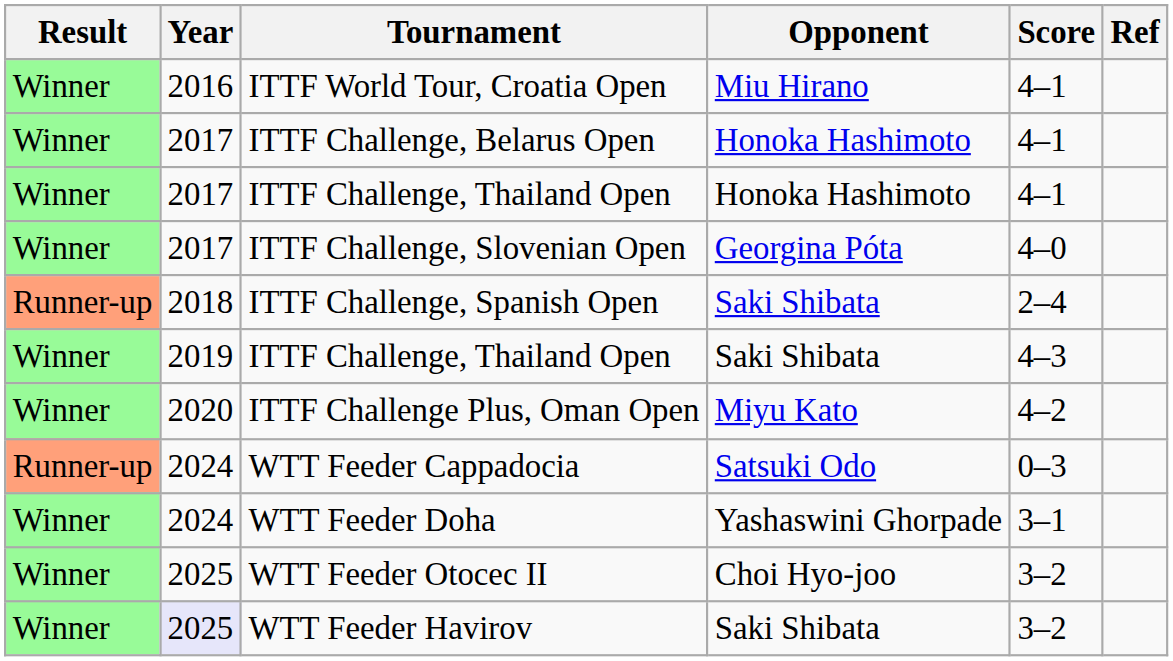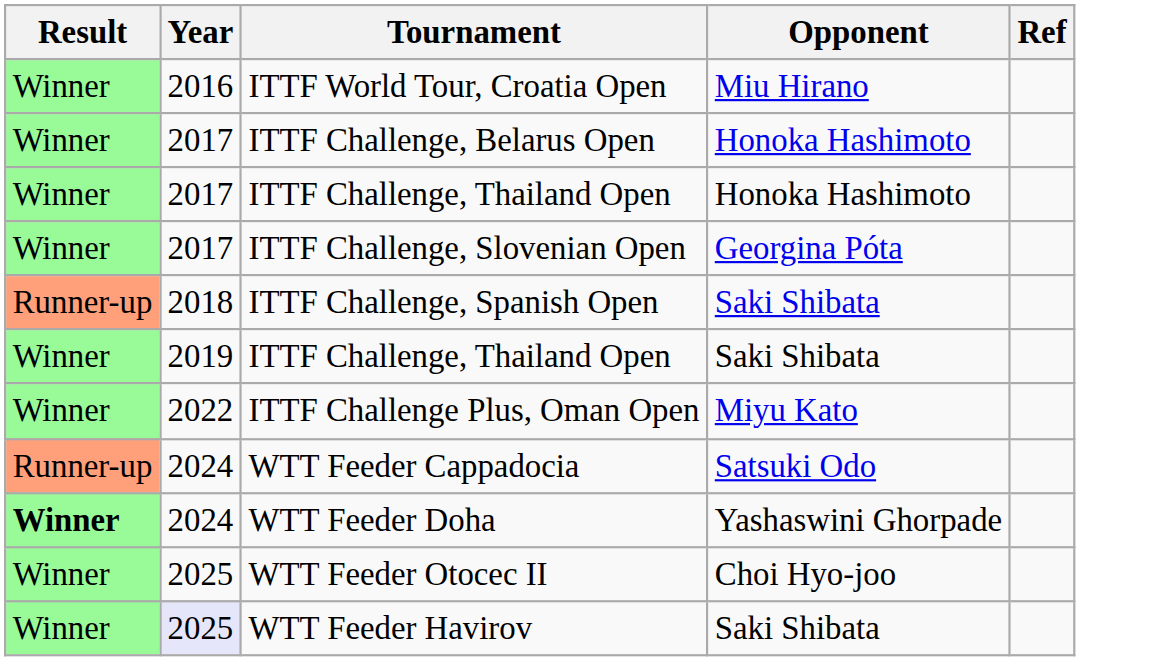- column: Score | 4–1 | 4–1 | 4–1 | 4–0 | 2–4 | 4–3 | 4–2 | 0–3 | 3–1 | 3–2 | 3–2
ITTF Challenge Plus, Oman Open | Year: 2020 -> 2022
WTT Feeder Doha | Result: normal -> bold
